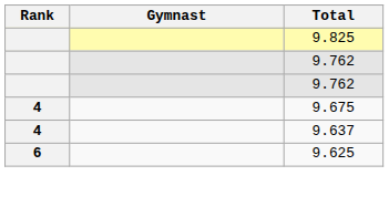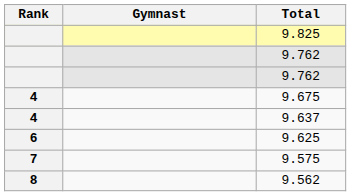+ row: 7 | 9.575
+ row: 8 | 9.562
